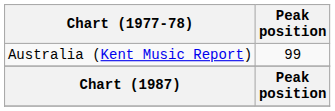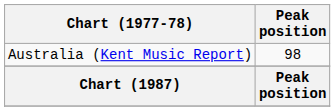Australia (Kent Music Report) | Peak position: 99 -> 98
